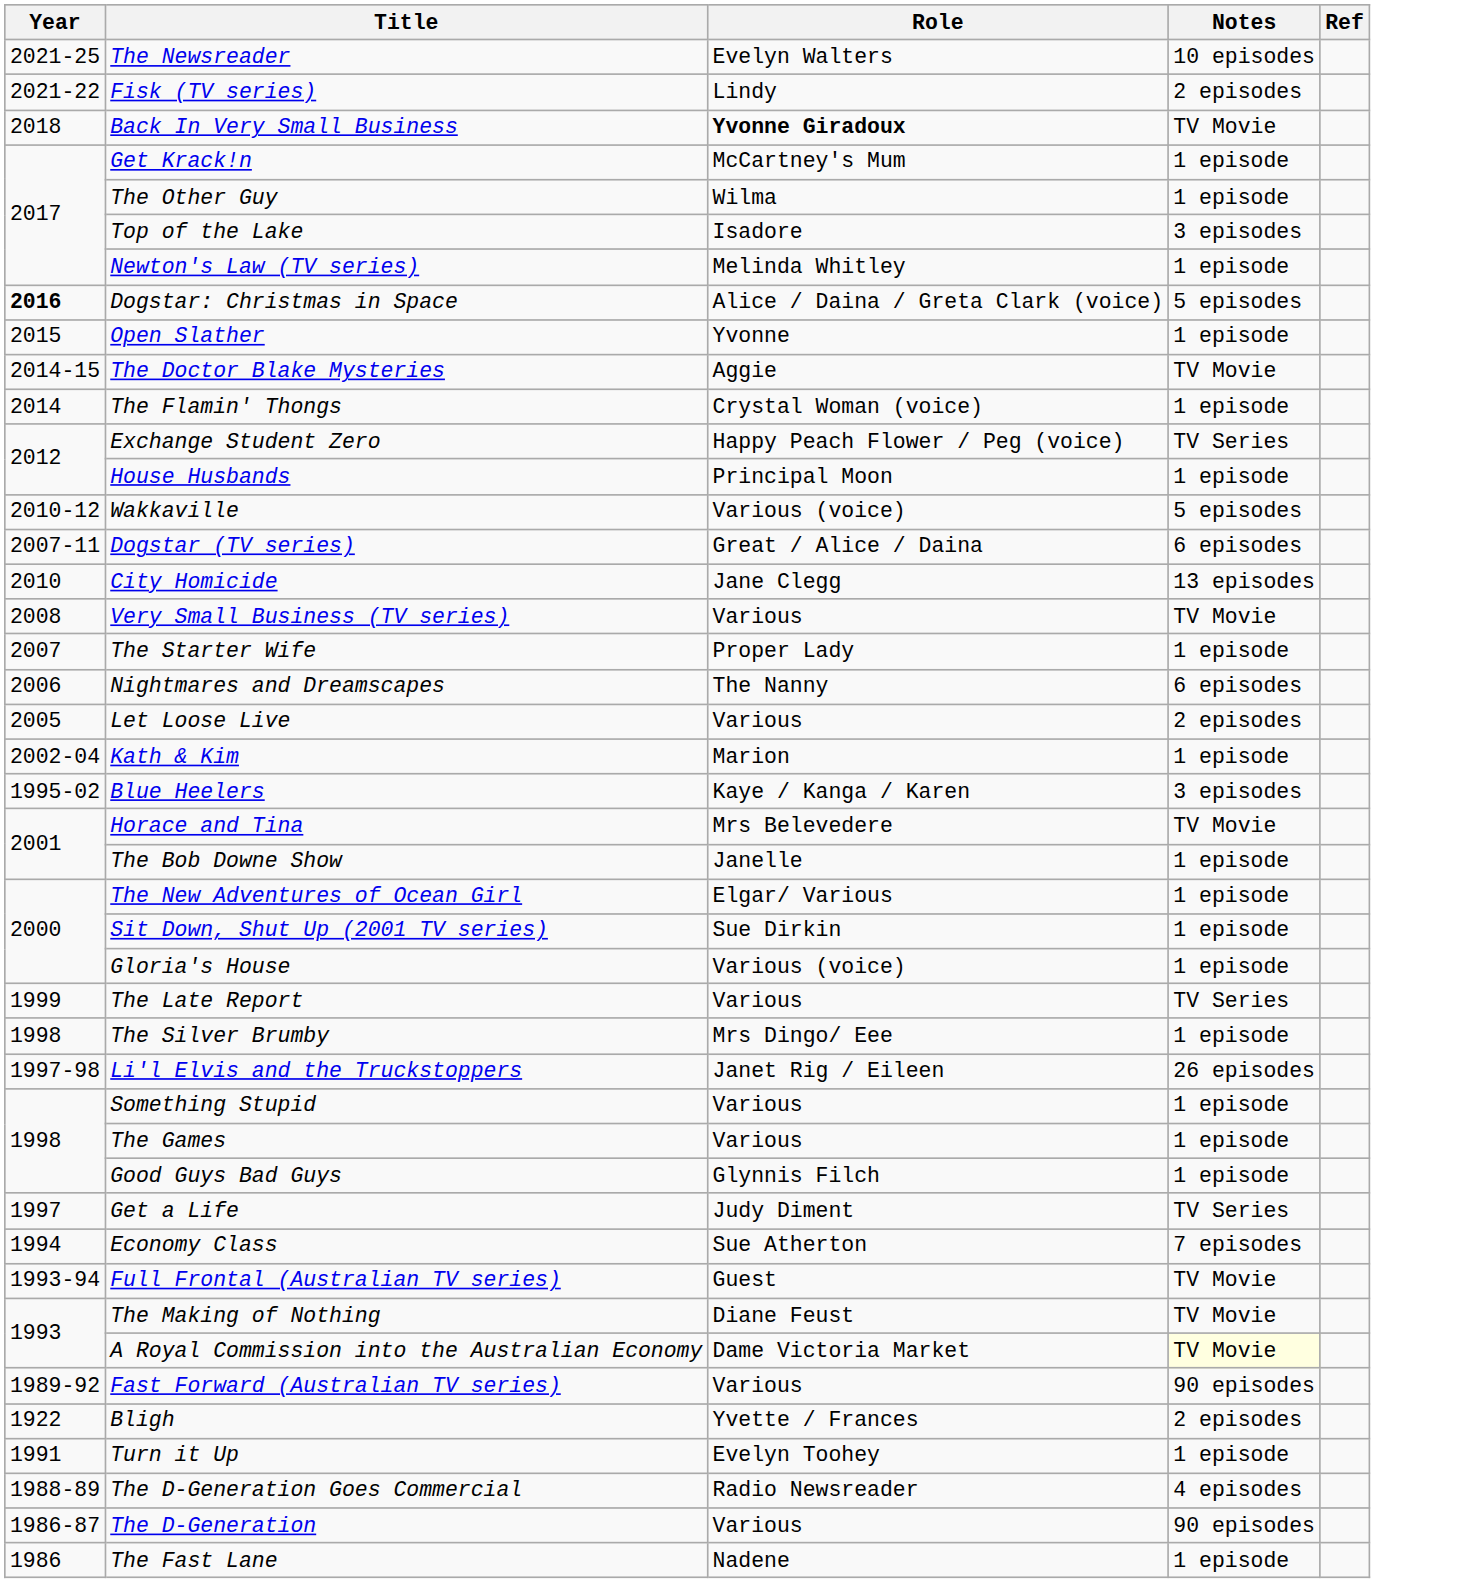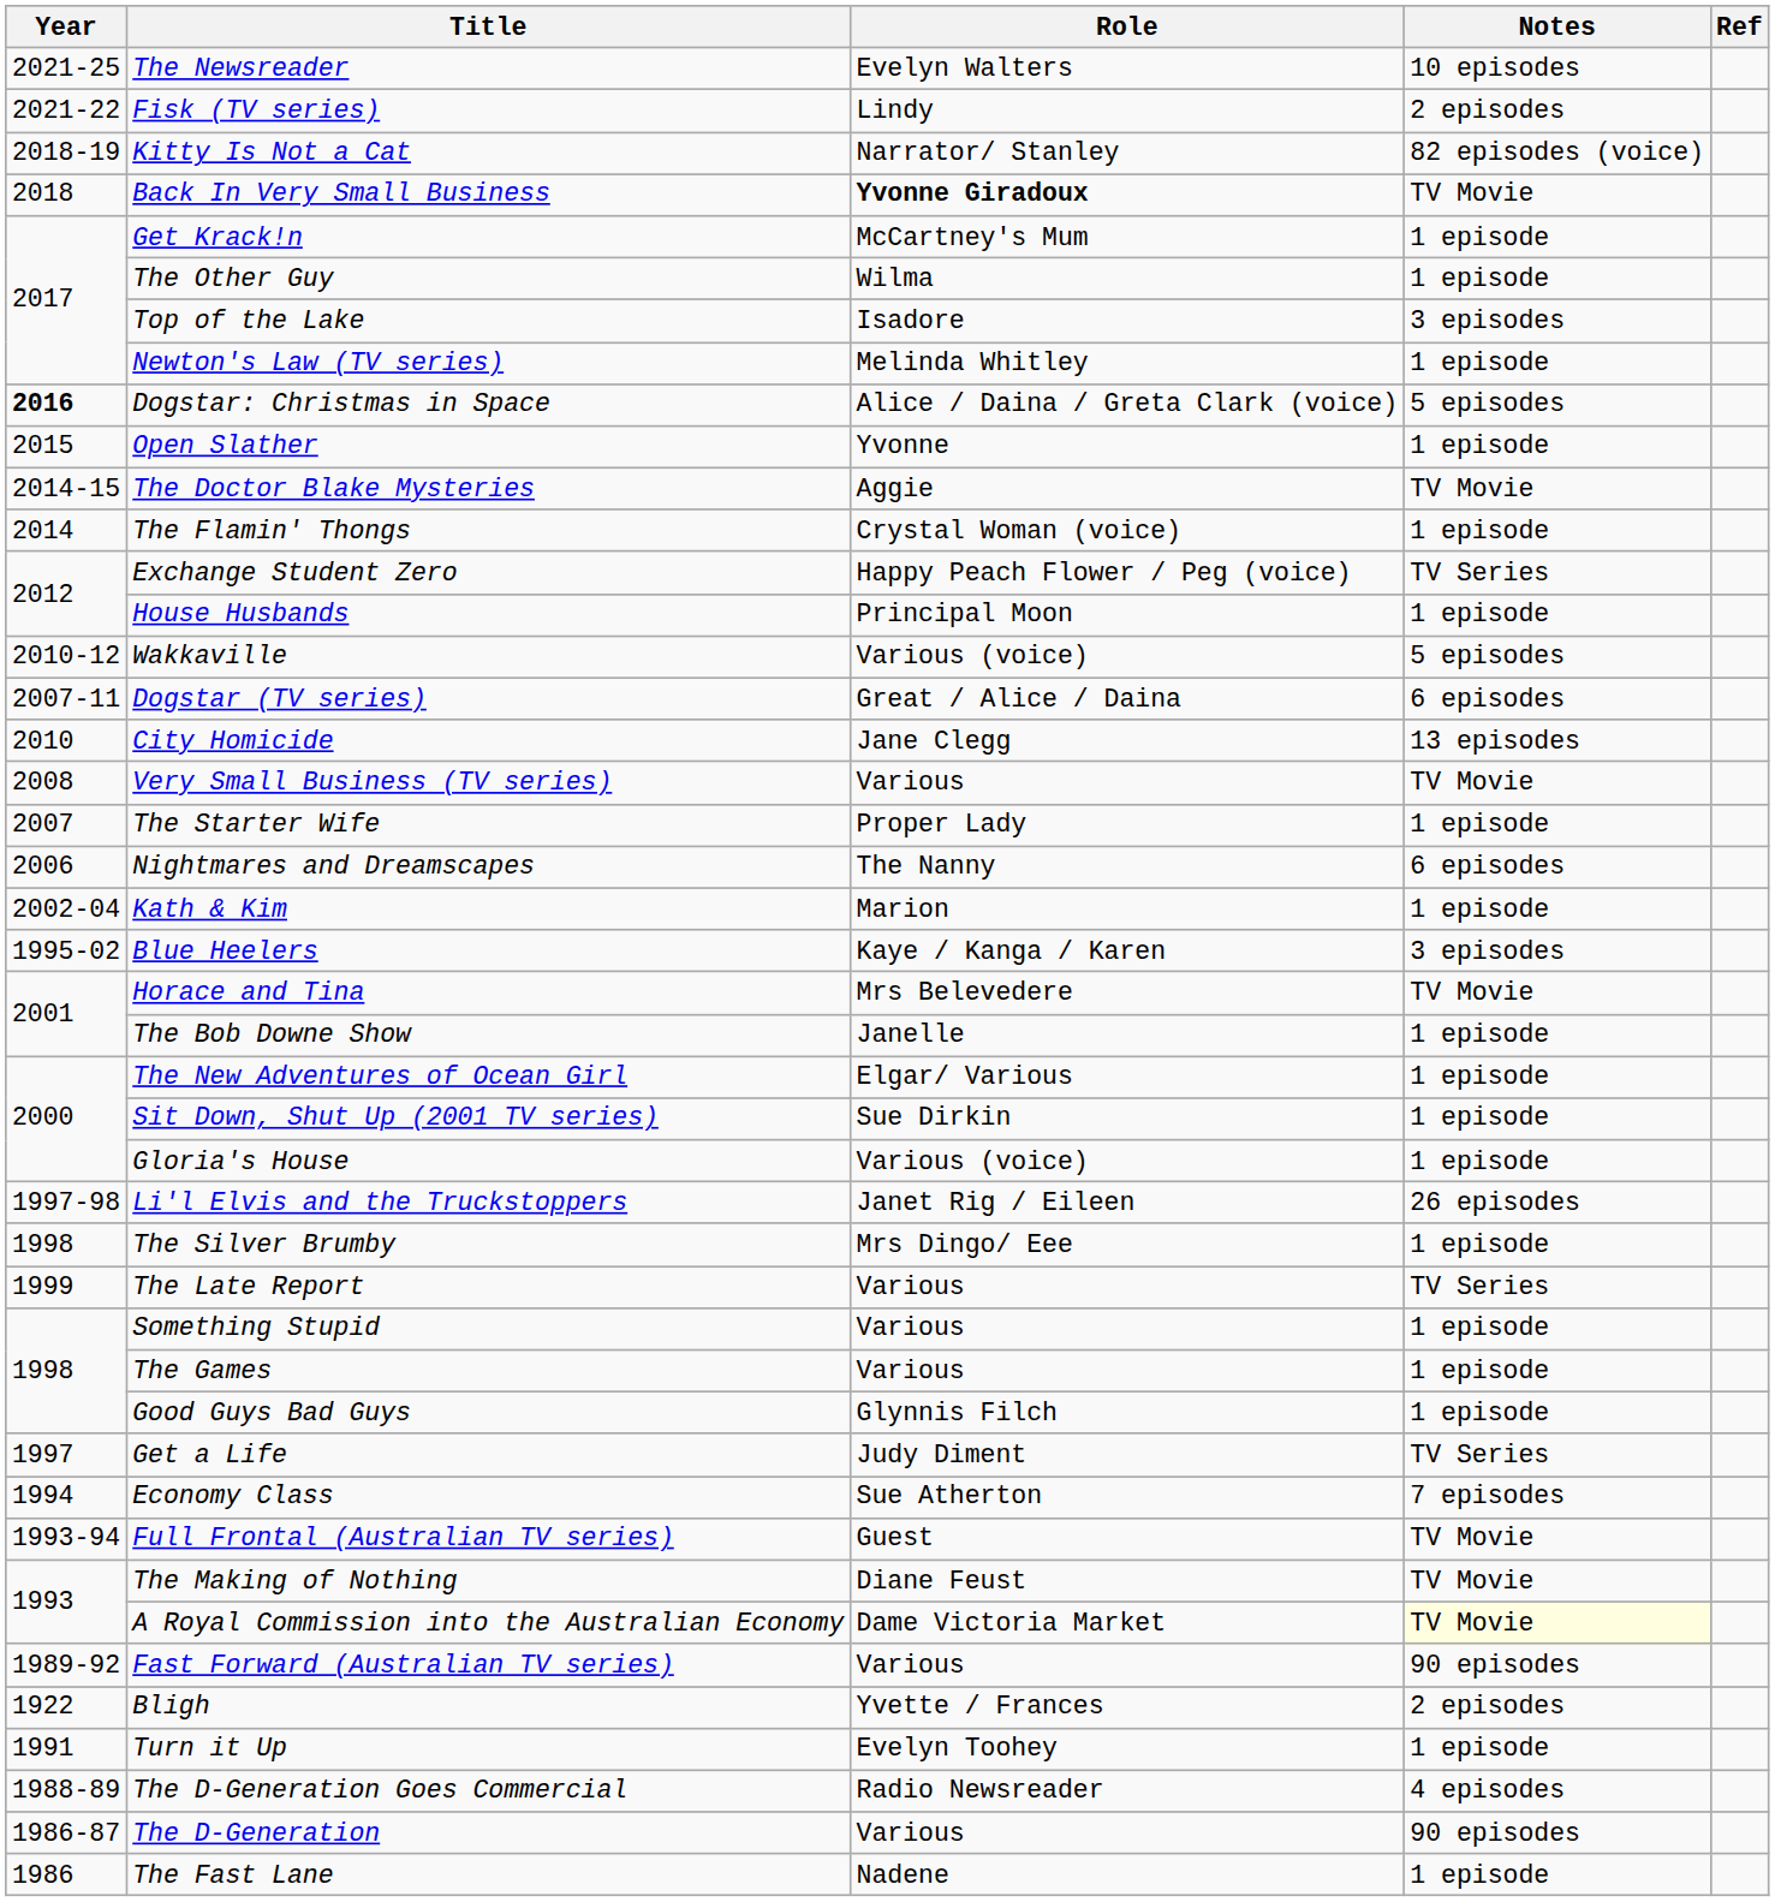+ row: 2018-19 | Kitty Is Not a Cat | Narrator/ Stanley | 82 episodes (voice)
- row: 2005 | Let Loose Live | Various | 2 episodes
rows swapped: The Late Report <-> Li'l Elvis and the Truckstoppers
